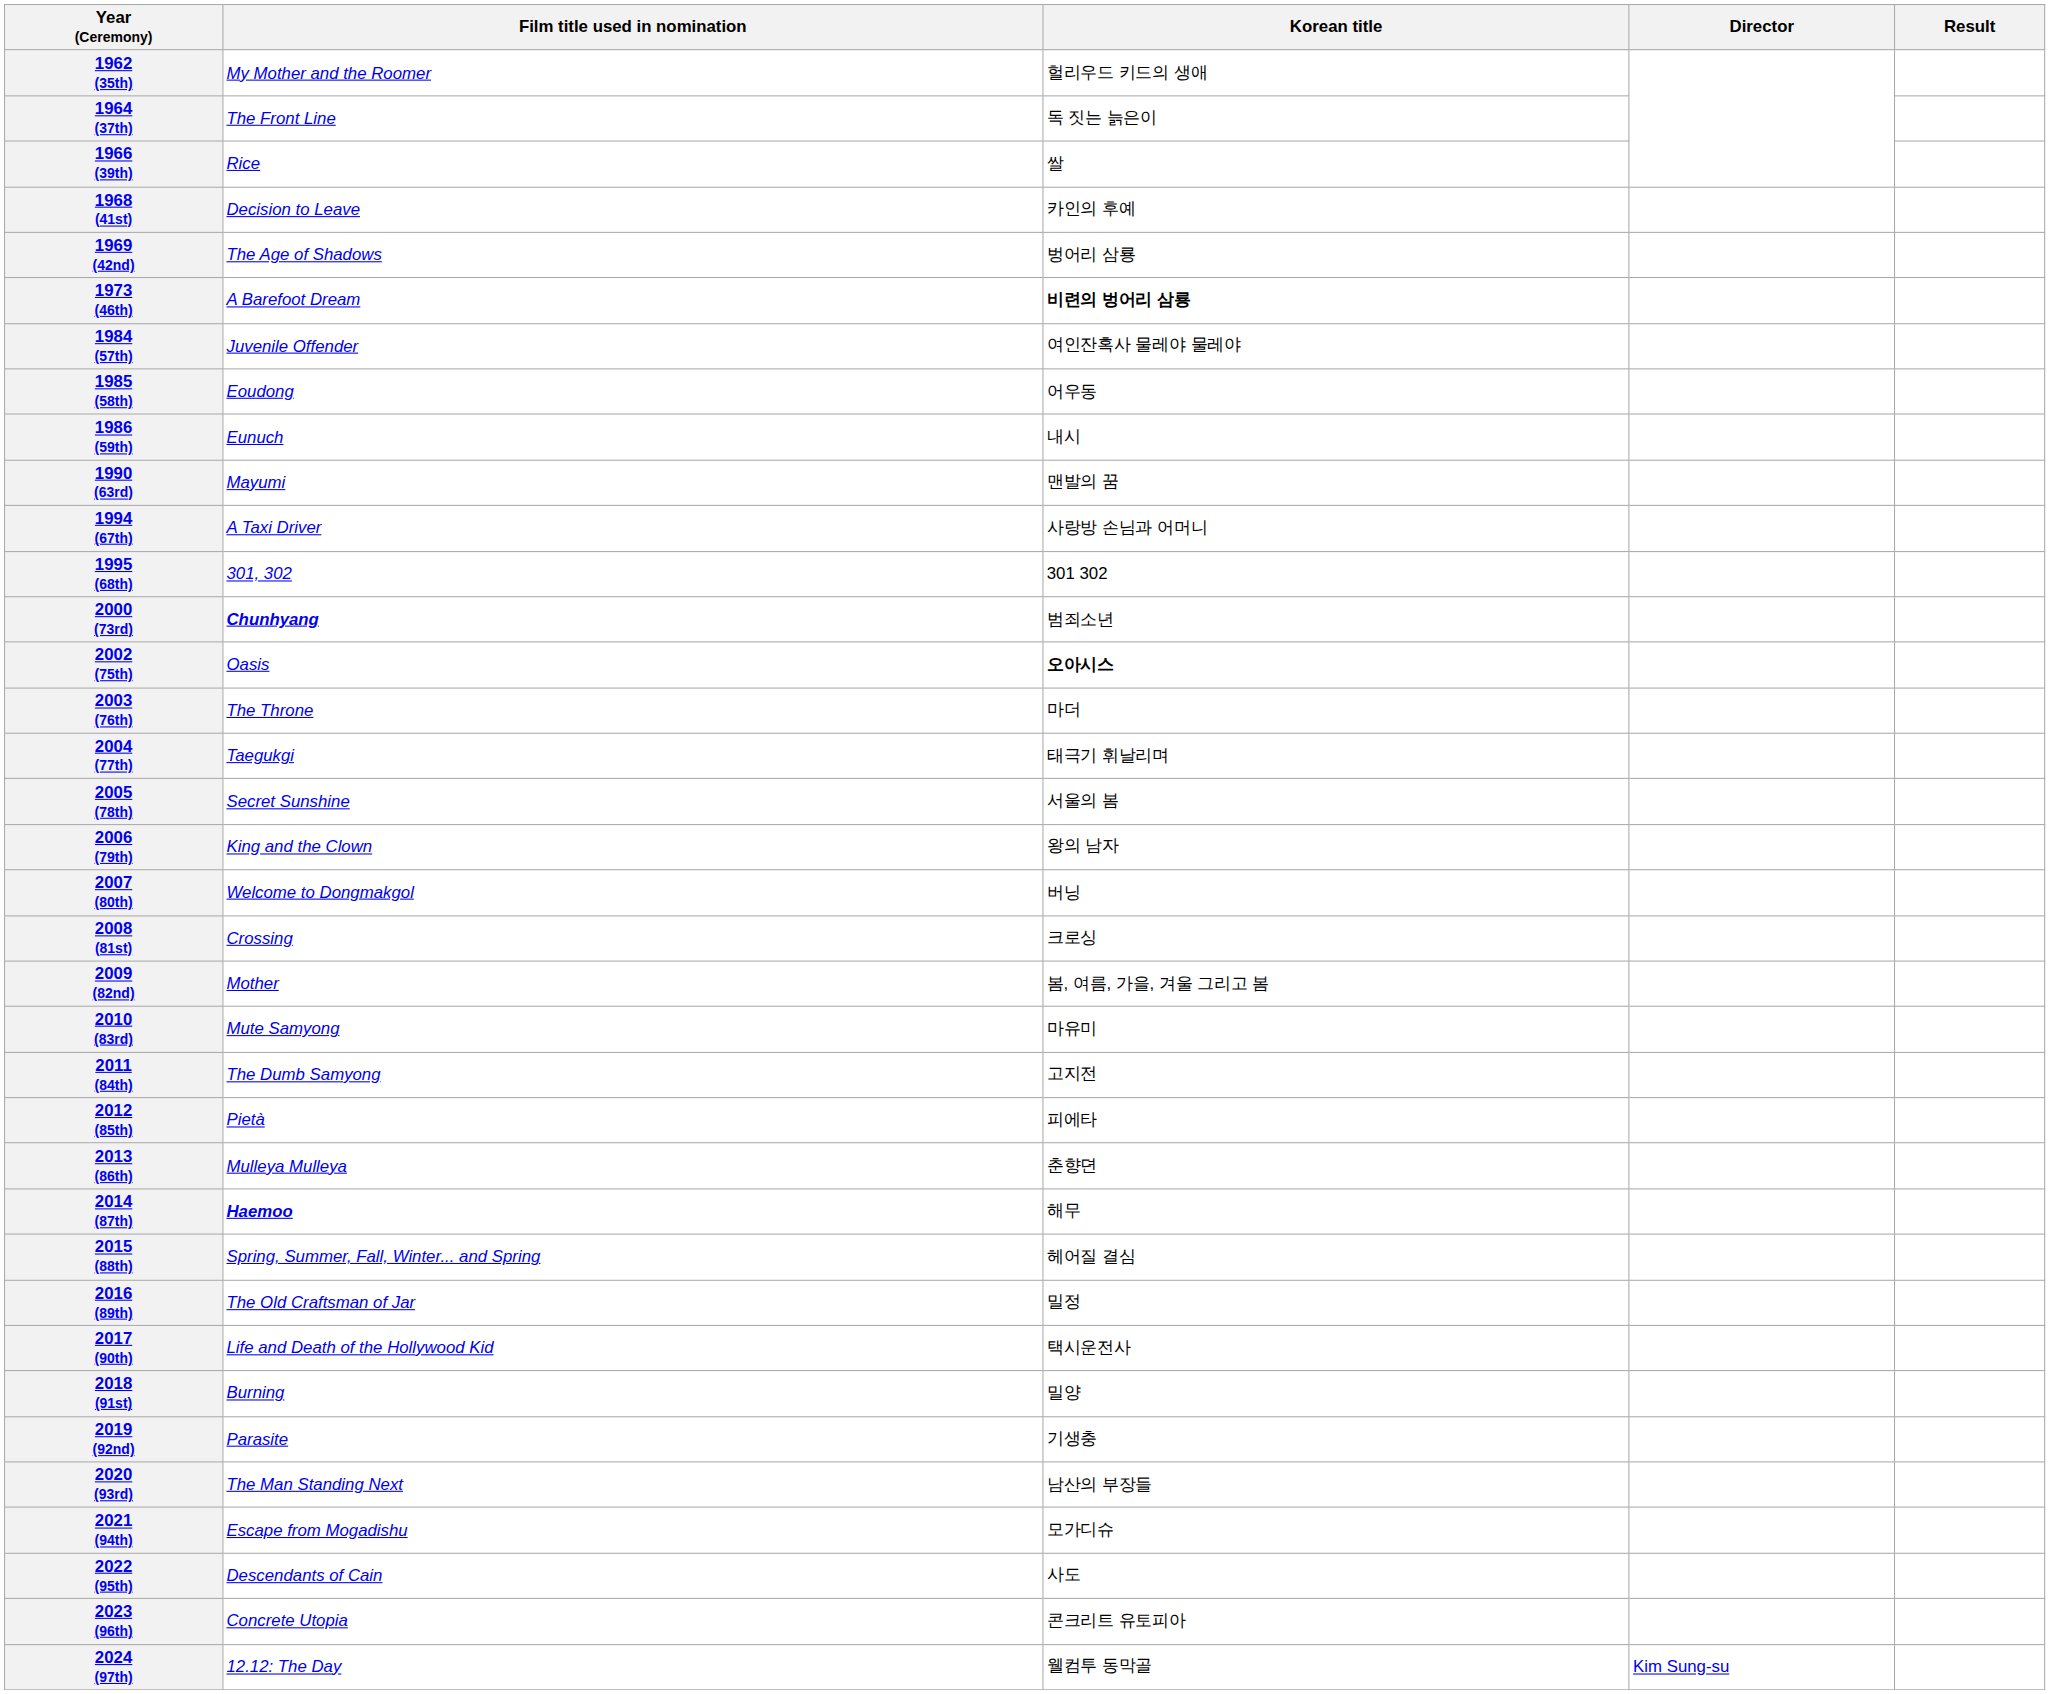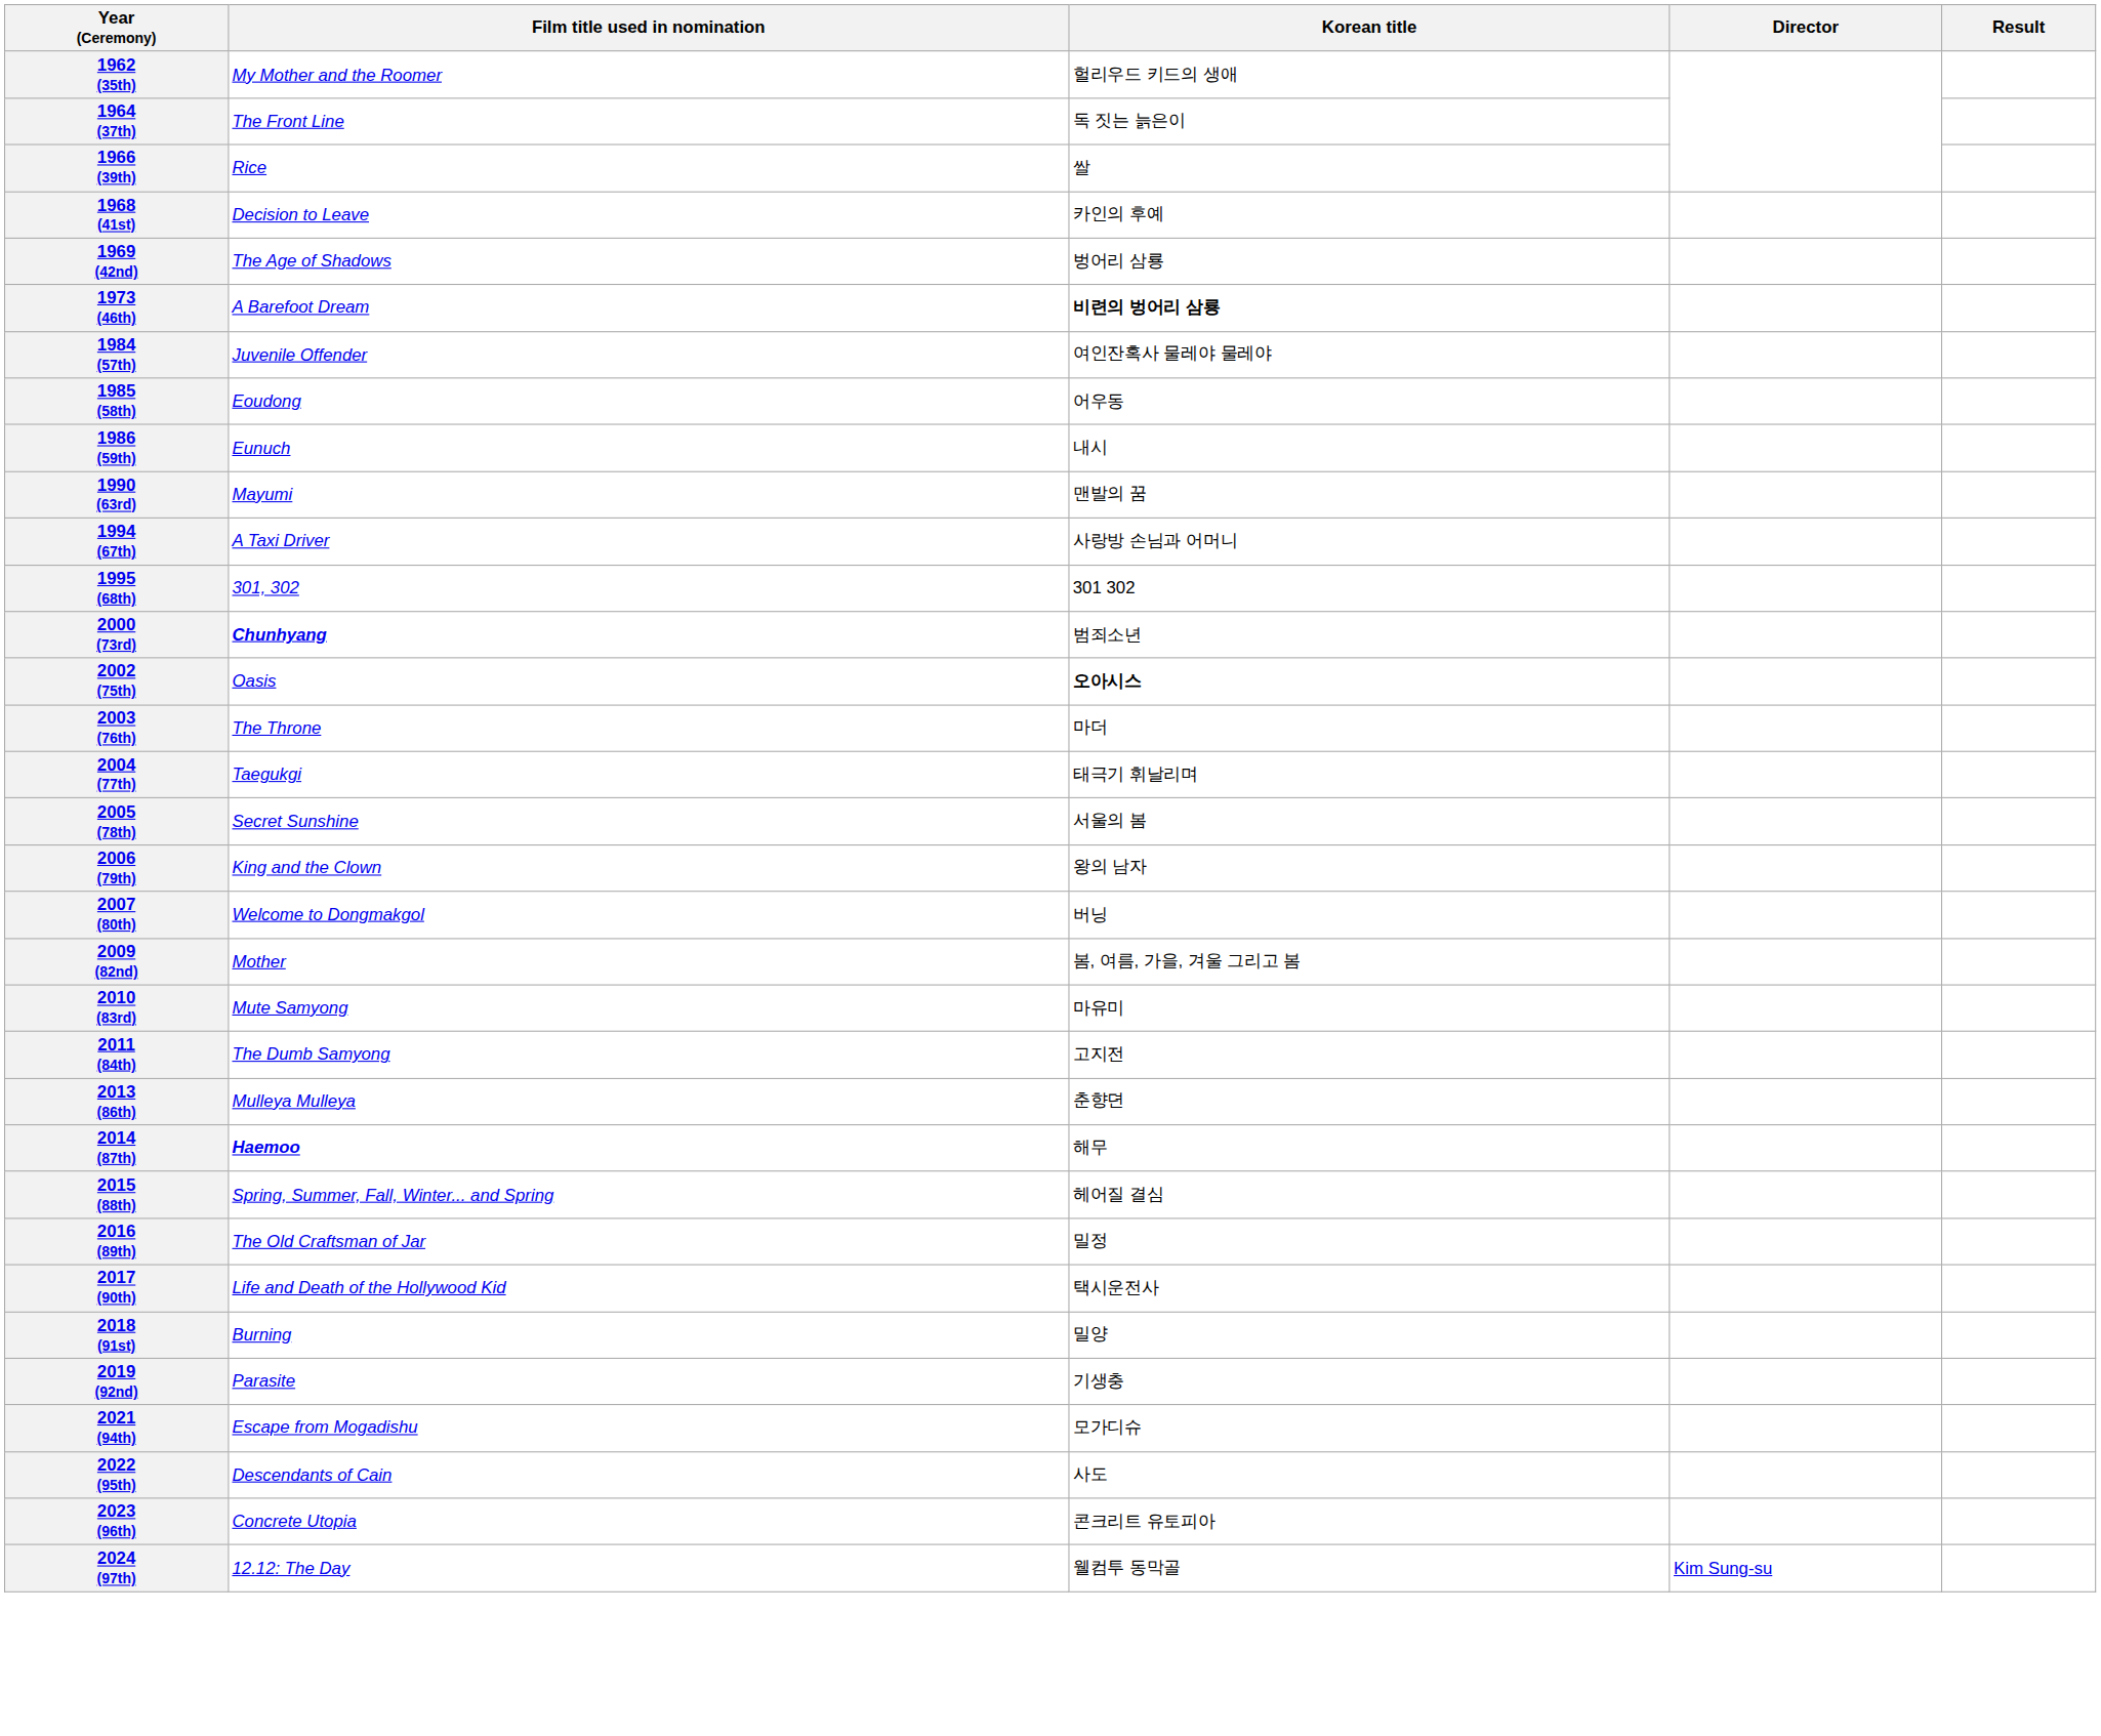- row: 2008 (81st) | Crossing | 크로싱
- row: 2012 (85th) | Pietà | 피에타
- row: 2020 (93rd) | The Man Standing Next | 남산의 부장들
